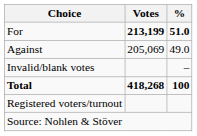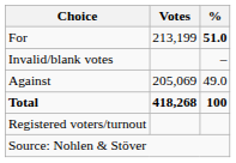For | Votes: bold -> normal
rows swapped: Against <-> Invalid/blank votes
